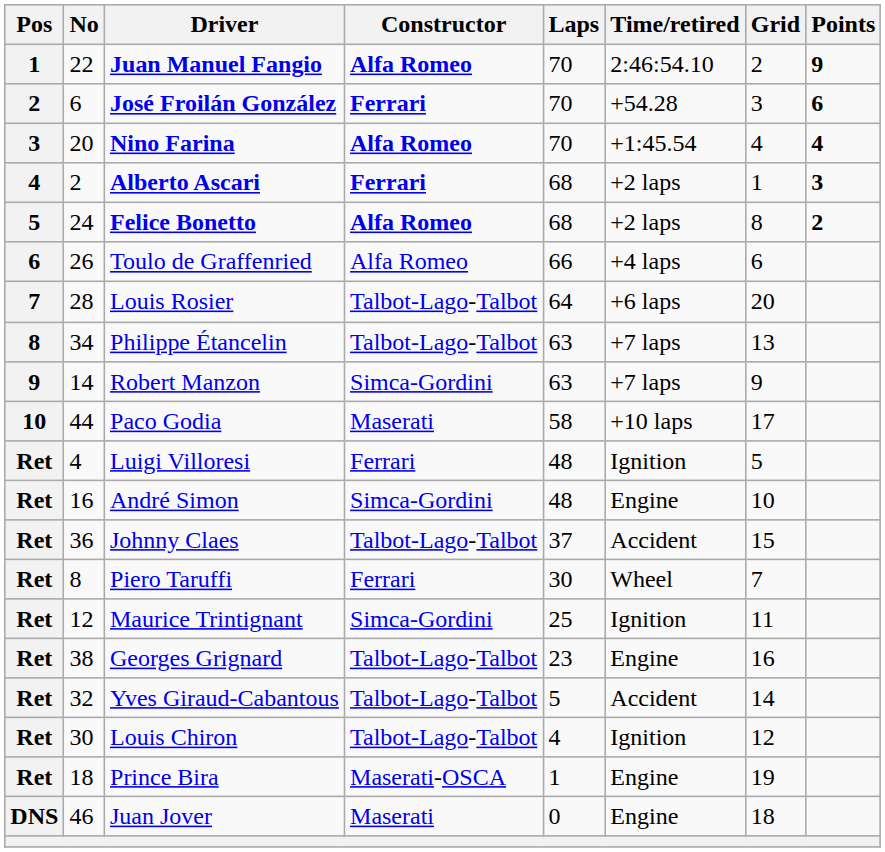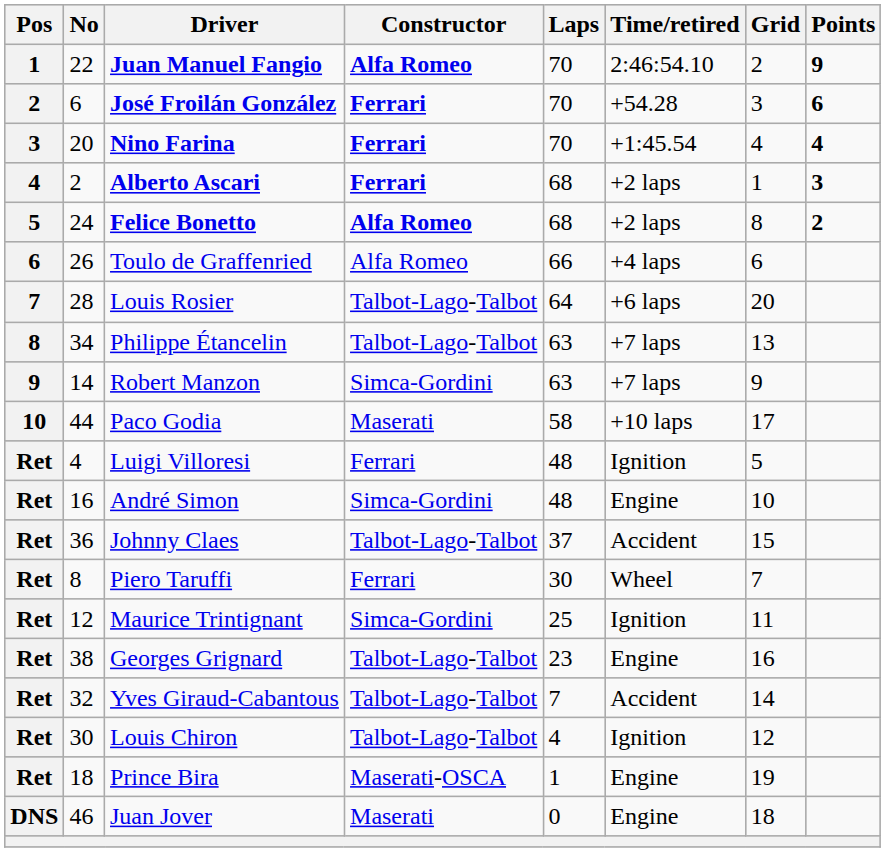Nino Farina | Constructor: Alfa Romeo -> Ferrari
Yves Giraud-Cabantous | Laps: 5 -> 7
